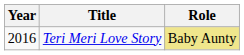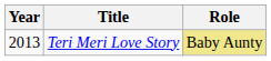Teri Meri Love Story | Year: 2016 -> 2013
